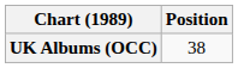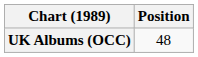UK Albums (OCC) | Position: 38 -> 48
